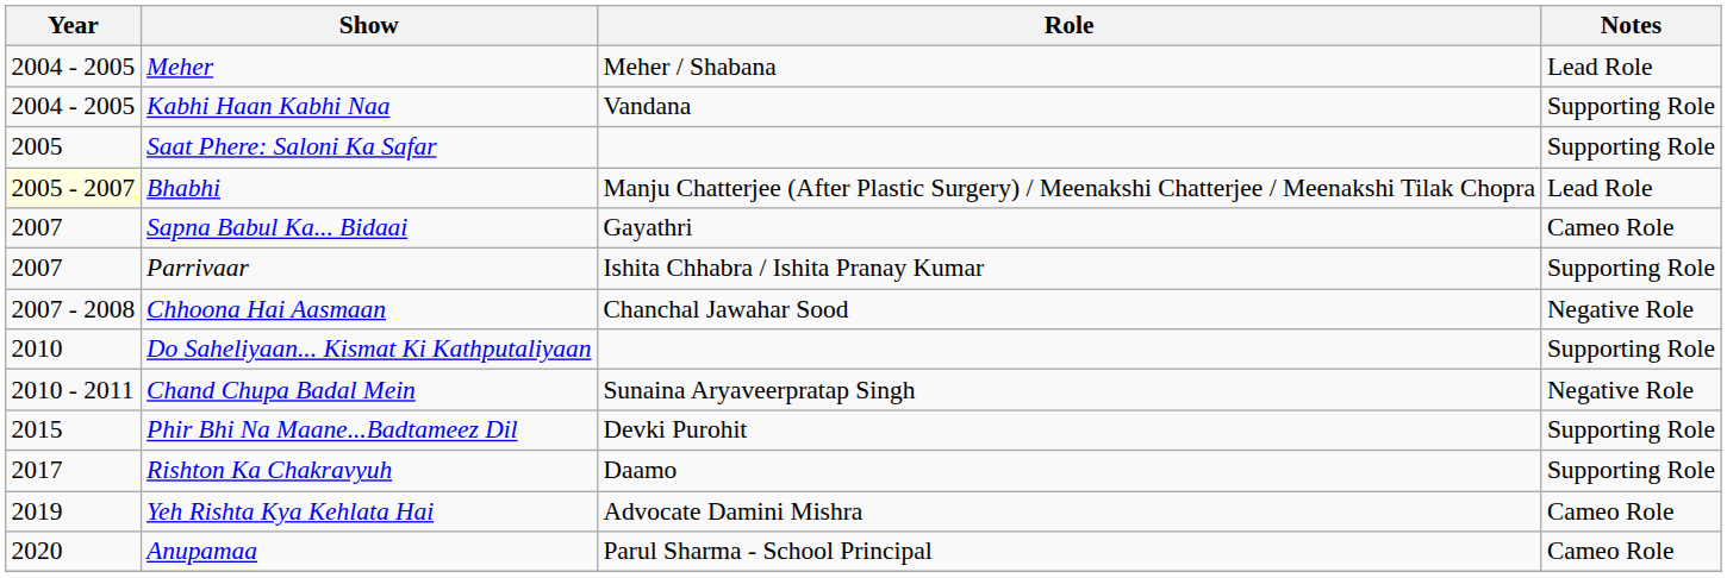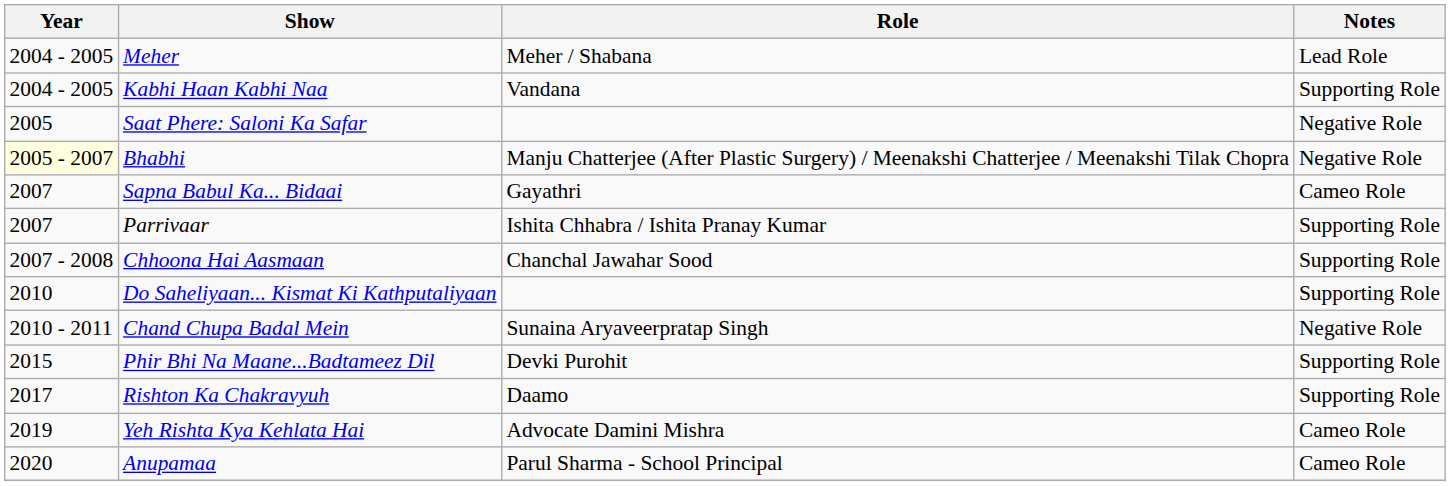Saat Phere: Saloni Ka Safar | column 4: Supporting Role -> Negative Role
Bhabhi | column 4: Lead Role -> Negative Role
Chhoona Hai Aasmaan | column 4: Negative Role -> Supporting Role
